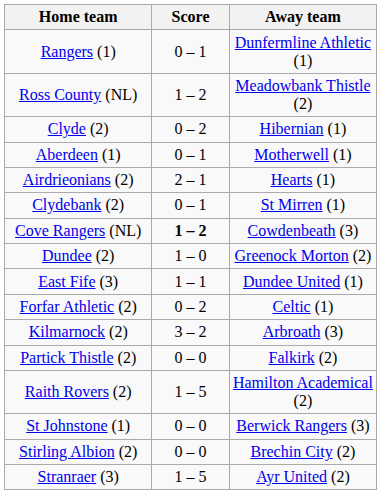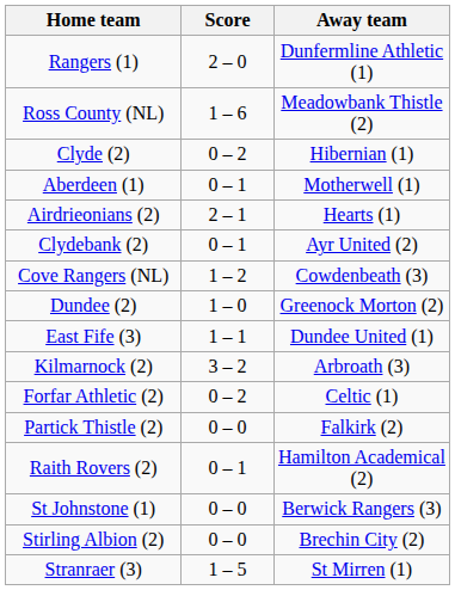Rangers (1) | Score: 0 – 1 -> 2 – 0
Ross County (NL) | Score: 1 – 2 -> 1 – 6
Clydebank (2) | Away team: St Mirren (1) -> Ayr United (2)
Cove Rangers (NL) | Score: bold -> normal
rows swapped: Forfar Athletic (2) <-> Kilmarnock (2)
Raith Rovers (2) | Score: 1 – 5 -> 0 – 1
Stranraer (3) | Away team: Ayr United (2) -> St Mirren (1)
